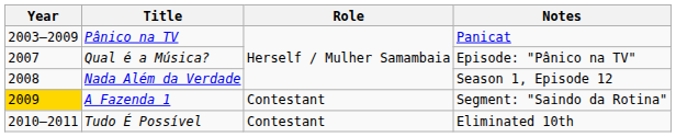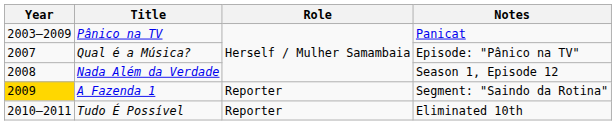A Fazenda 1 | Role: Contestant -> Reporter
Tudo É Possível | Role: Contestant -> Reporter
